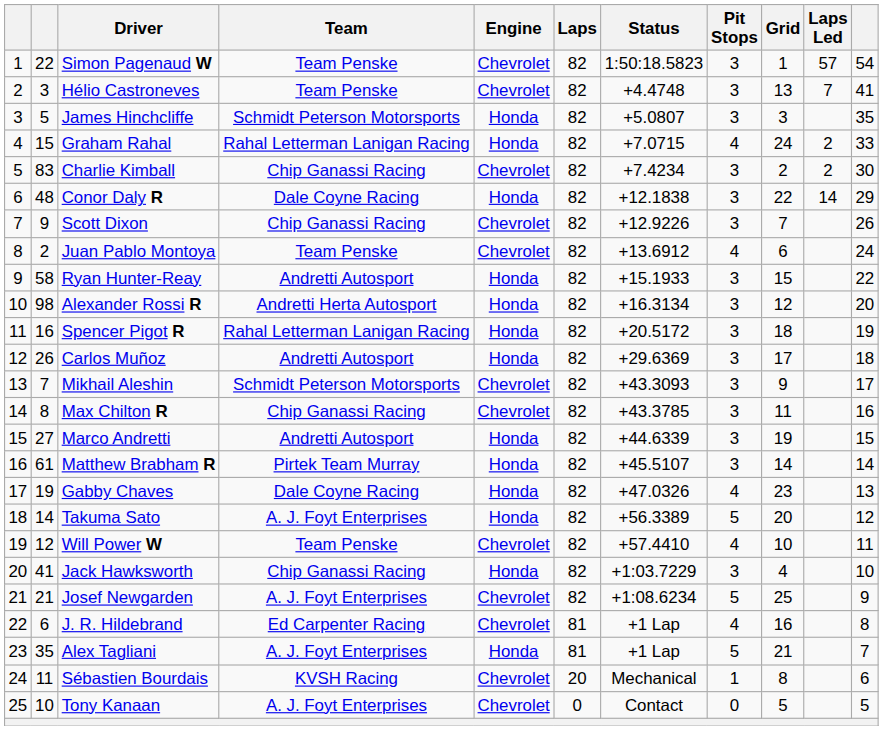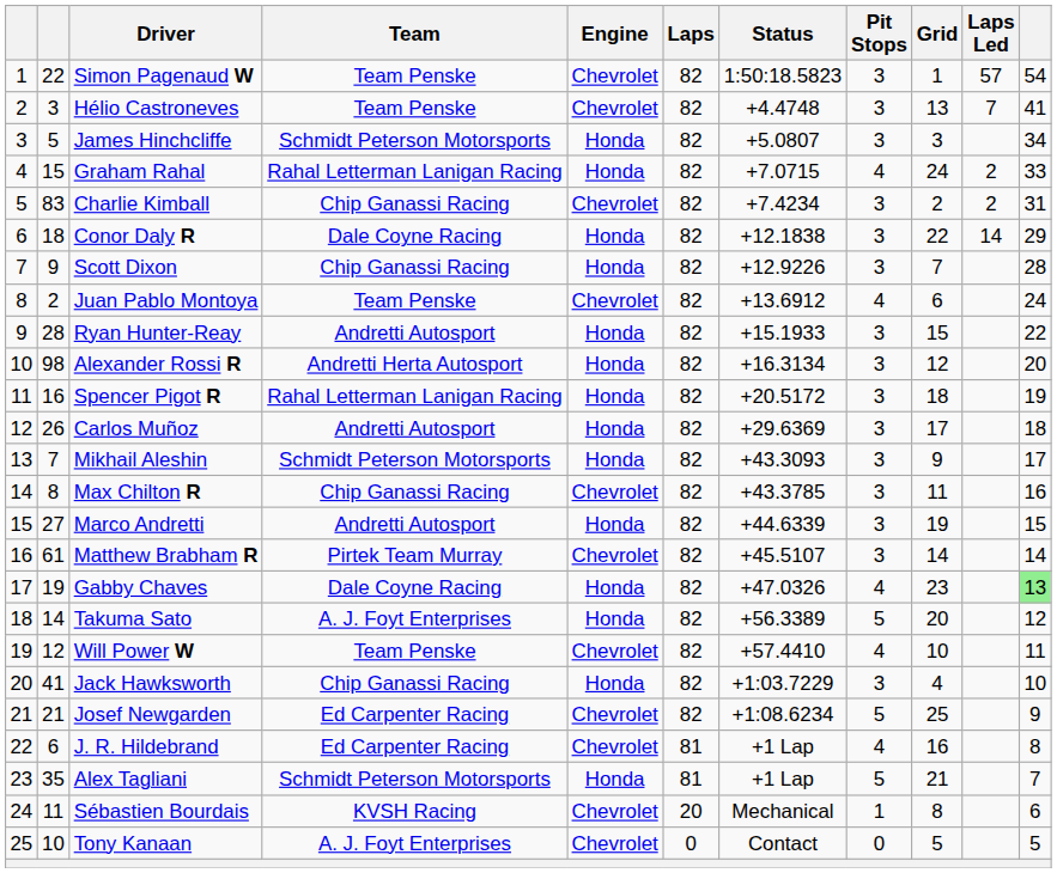James Hinchcliffe | column 11: 35 -> 34
Charlie Kimball | column 11: 30 -> 31
Conor Daly R | column 2: 48 -> 18
Scott Dixon | Engine: Chevrolet -> Honda
Scott Dixon | column 11: 26 -> 28
Ryan Hunter-Reay | column 2: 58 -> 28
Mikhail Aleshin | Engine: Chevrolet -> Honda
Matthew Brabham R | Engine: Honda -> Chevrolet
Gabby Chaves | column 11: no background -> lightgreen background
Josef Newgarden | Team: A. J. Foyt Enterprises -> Ed Carpenter Racing
Alex Tagliani | Team: A. J. Foyt Enterprises -> Schmidt Peterson Motorsports
